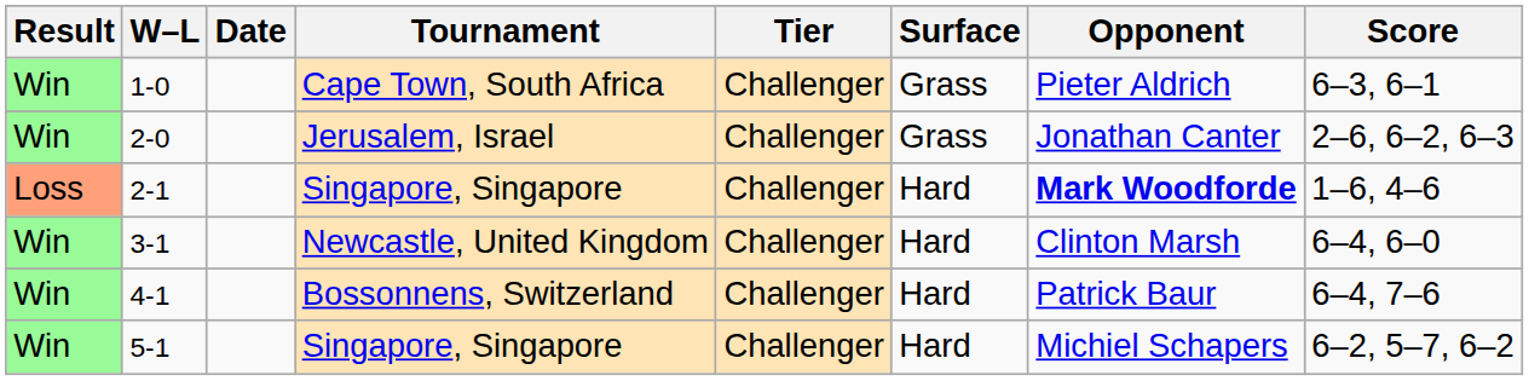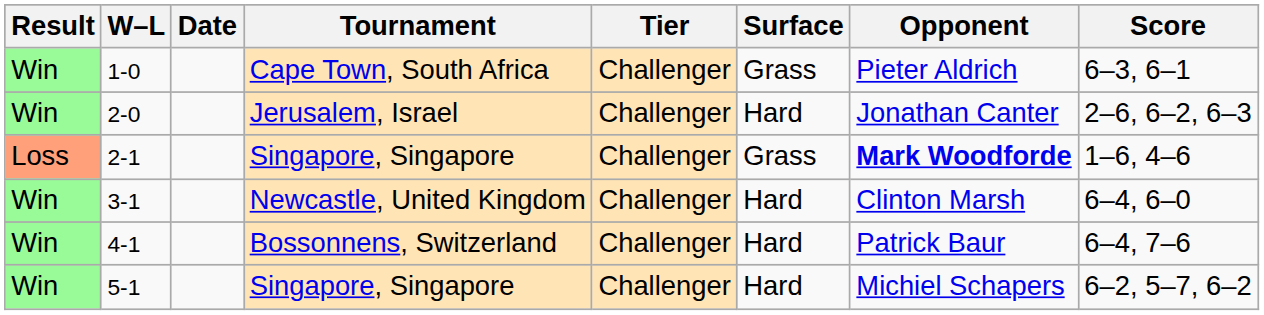2-0 | Surface: Grass -> Hard
2-1 | Surface: Hard -> Grass
